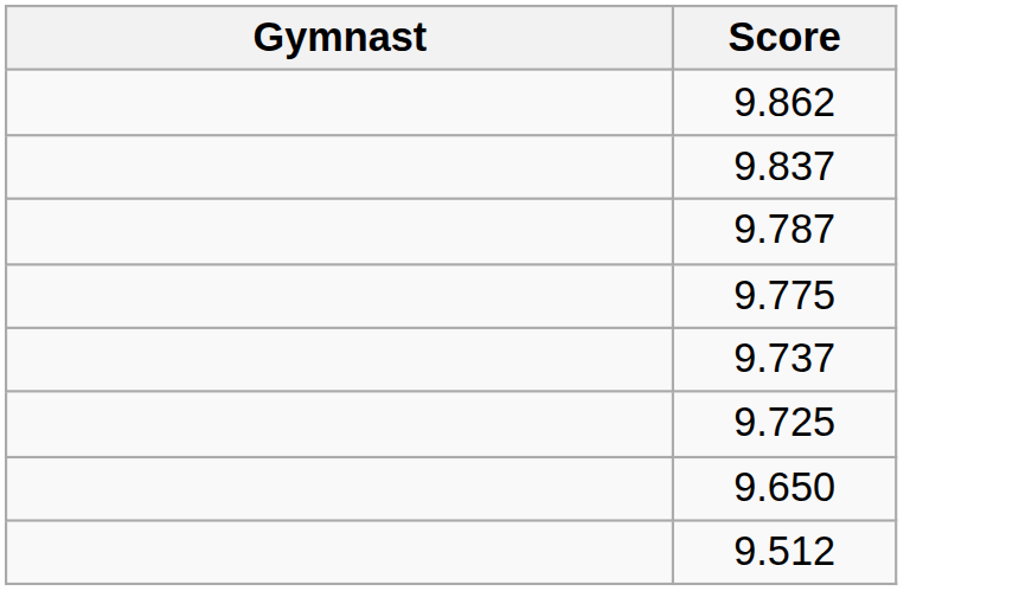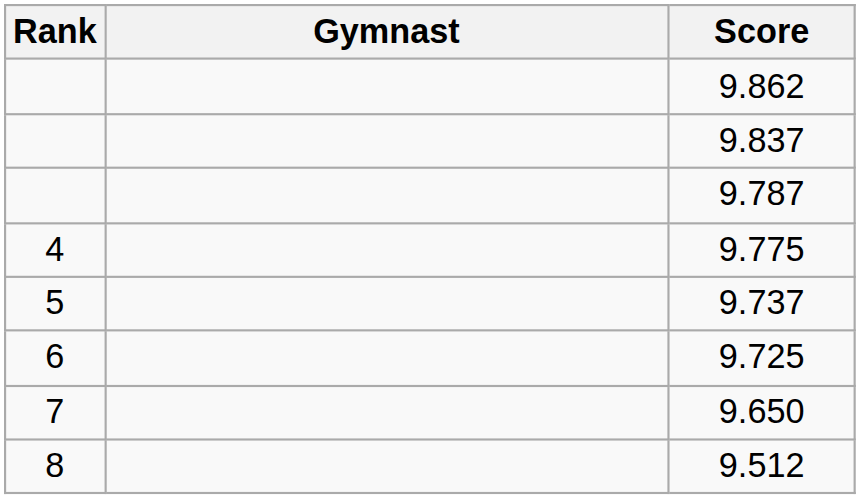+ column: Rank | 4 | 5 | 6 | 7 | 8
